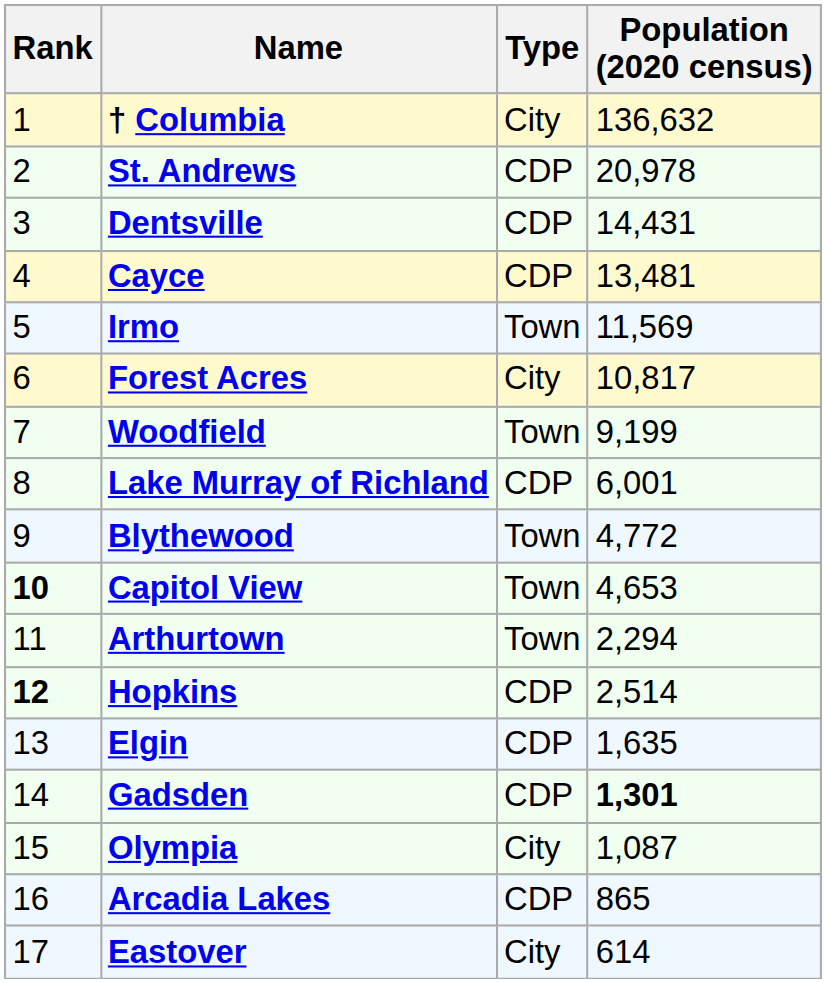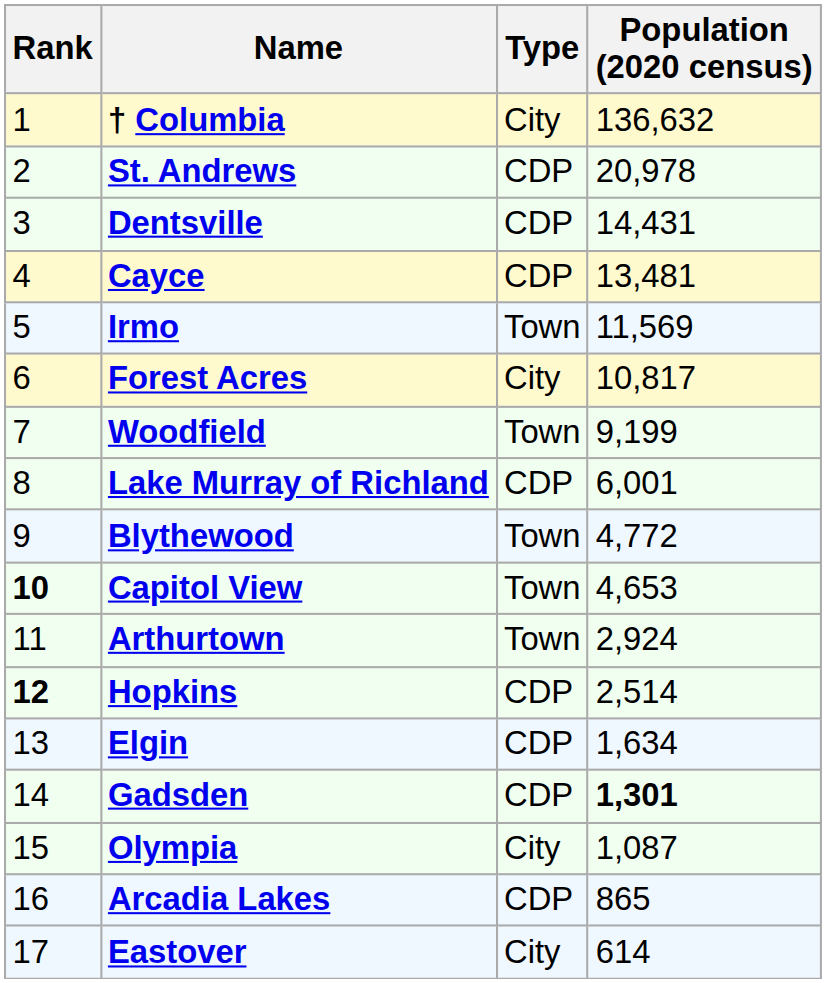Arthurtown | Population (2020 census): 2,294 -> 2,924
Elgin | Population (2020 census): 1,635 -> 1,634
